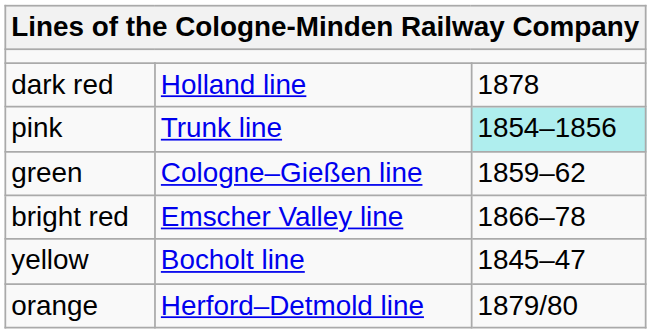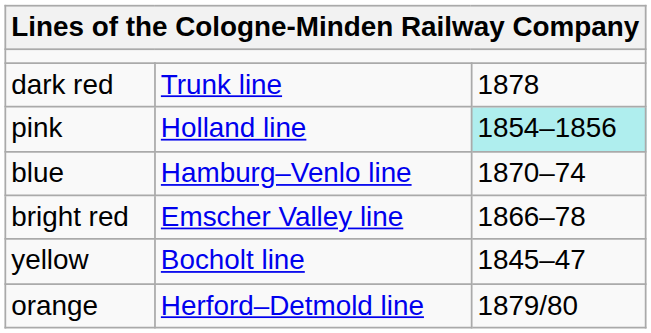dark red | column 2: Holland line -> Trunk line
pink | column 2: Trunk line -> Holland line
- row: green | Cologne–Gießen line | 1859–62
+ row: blue | Hamburg–Venlo line | 1870–74
